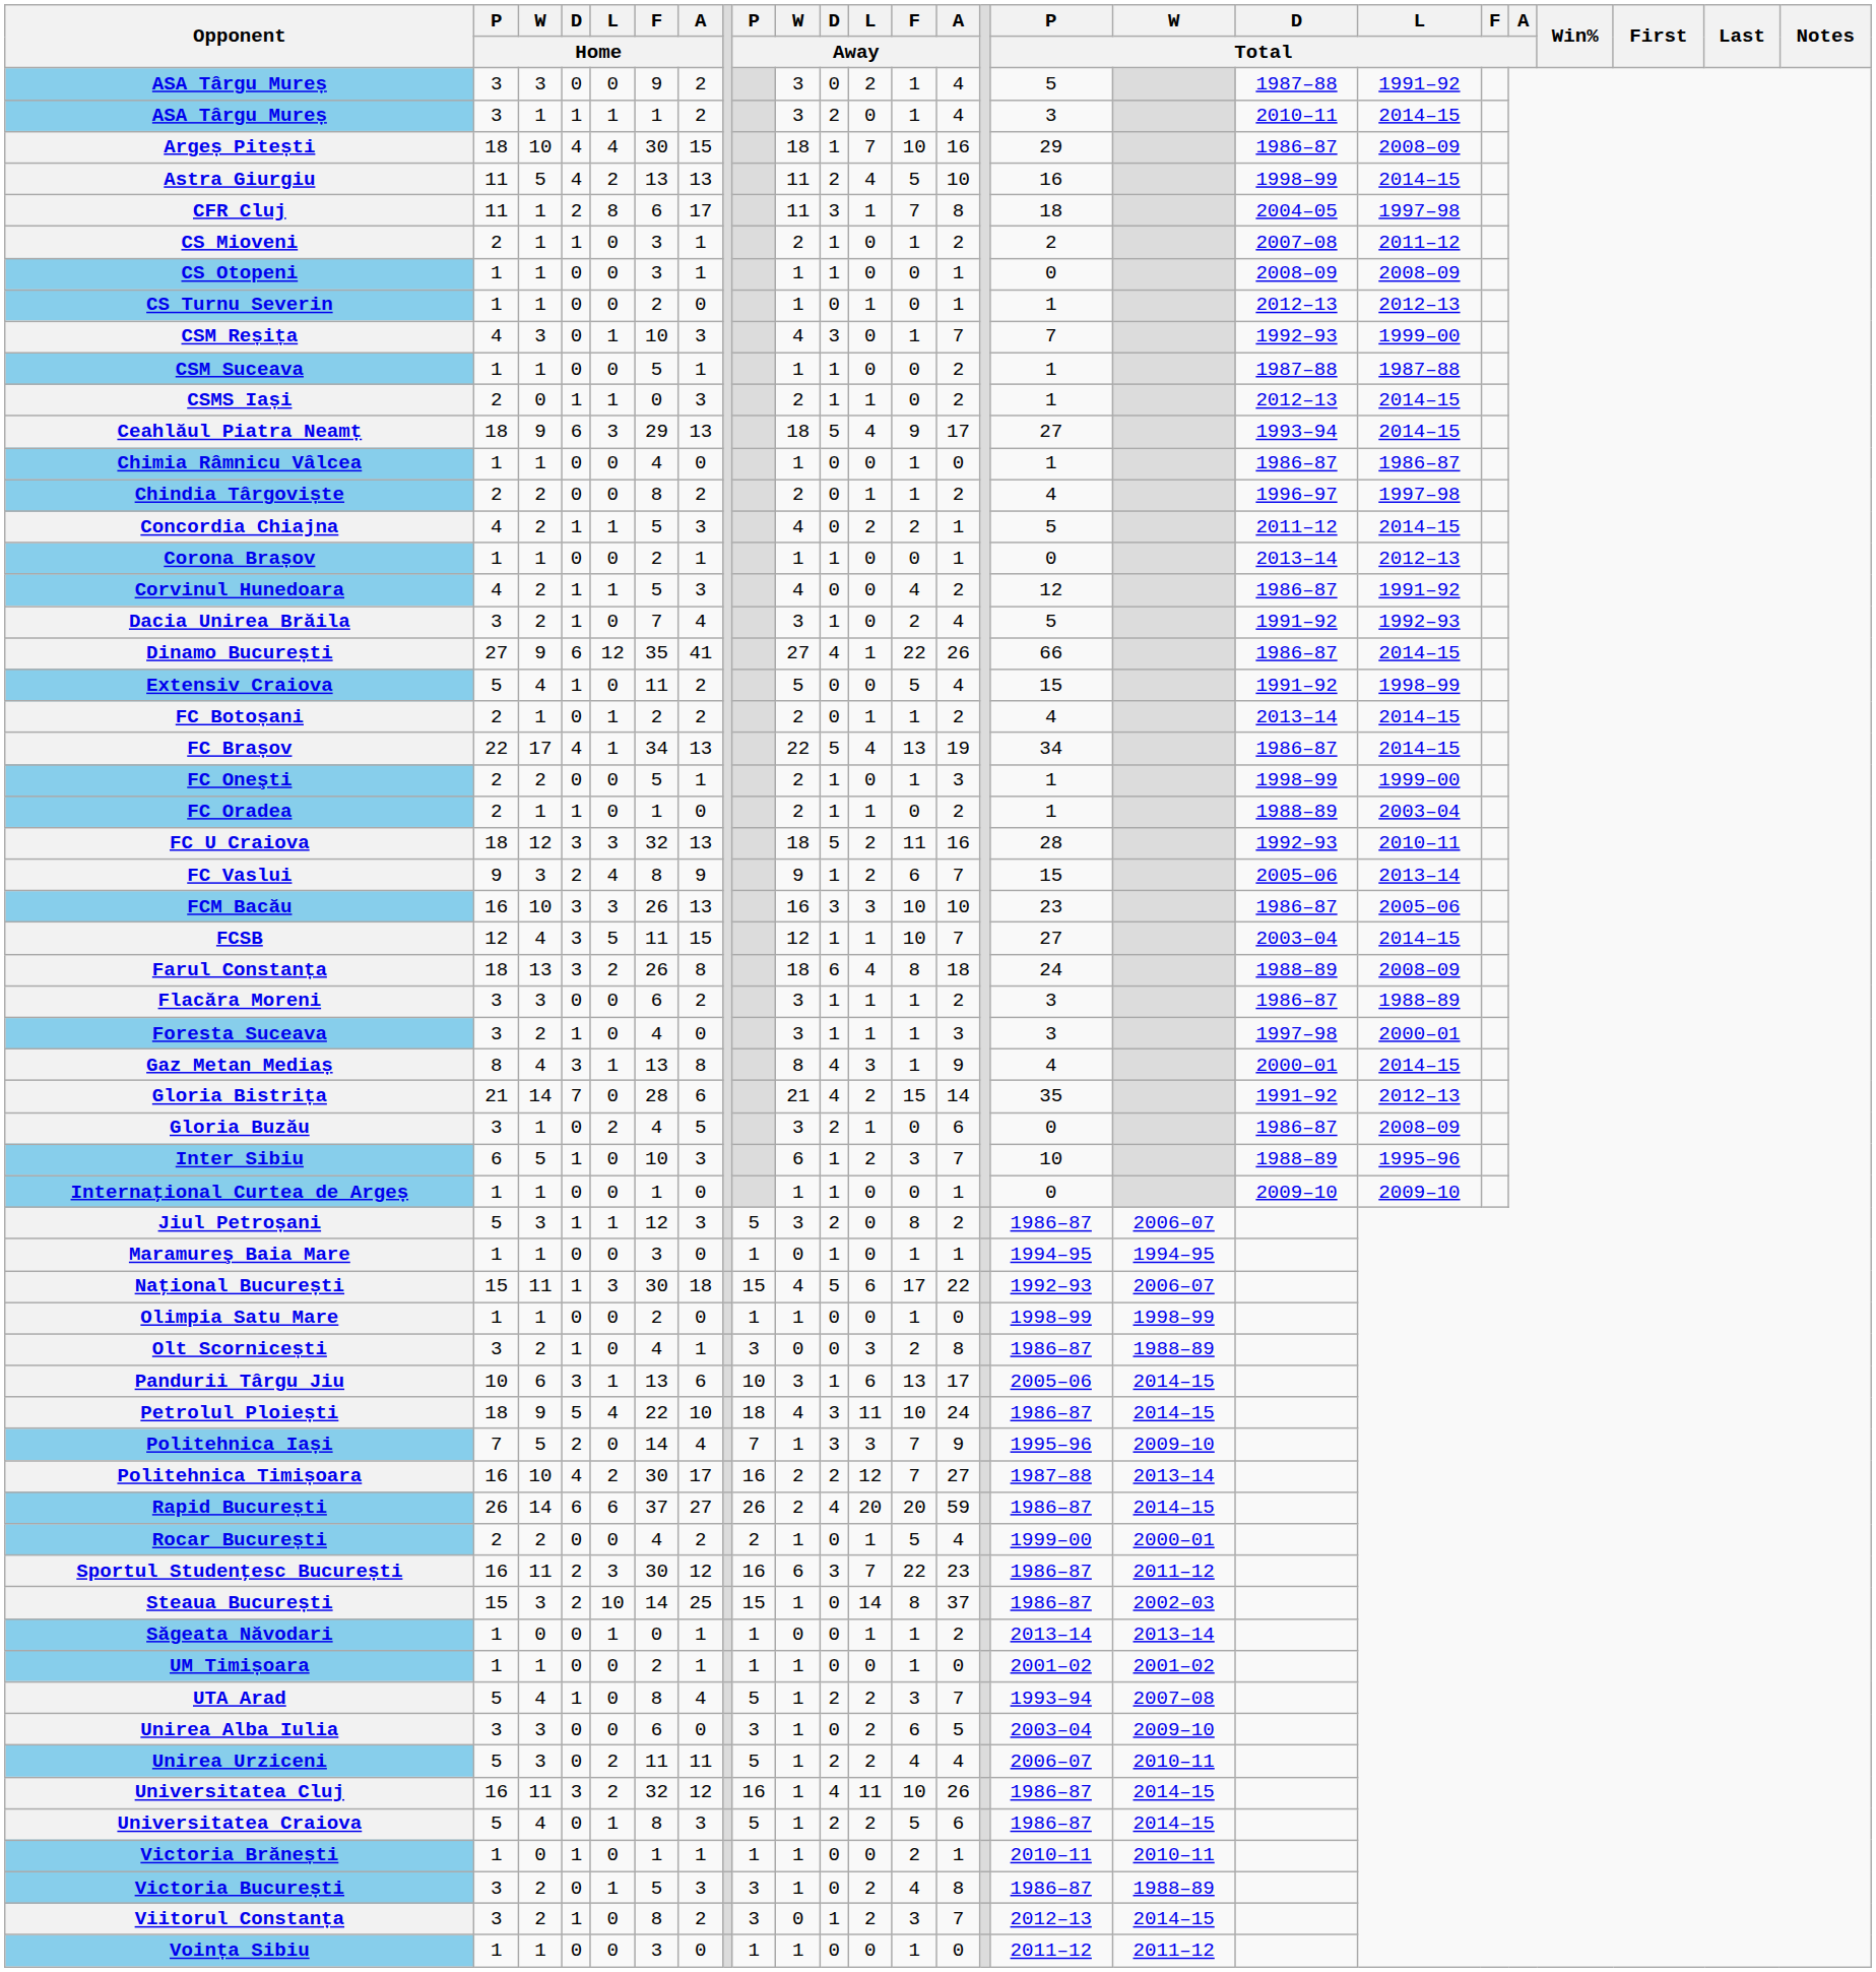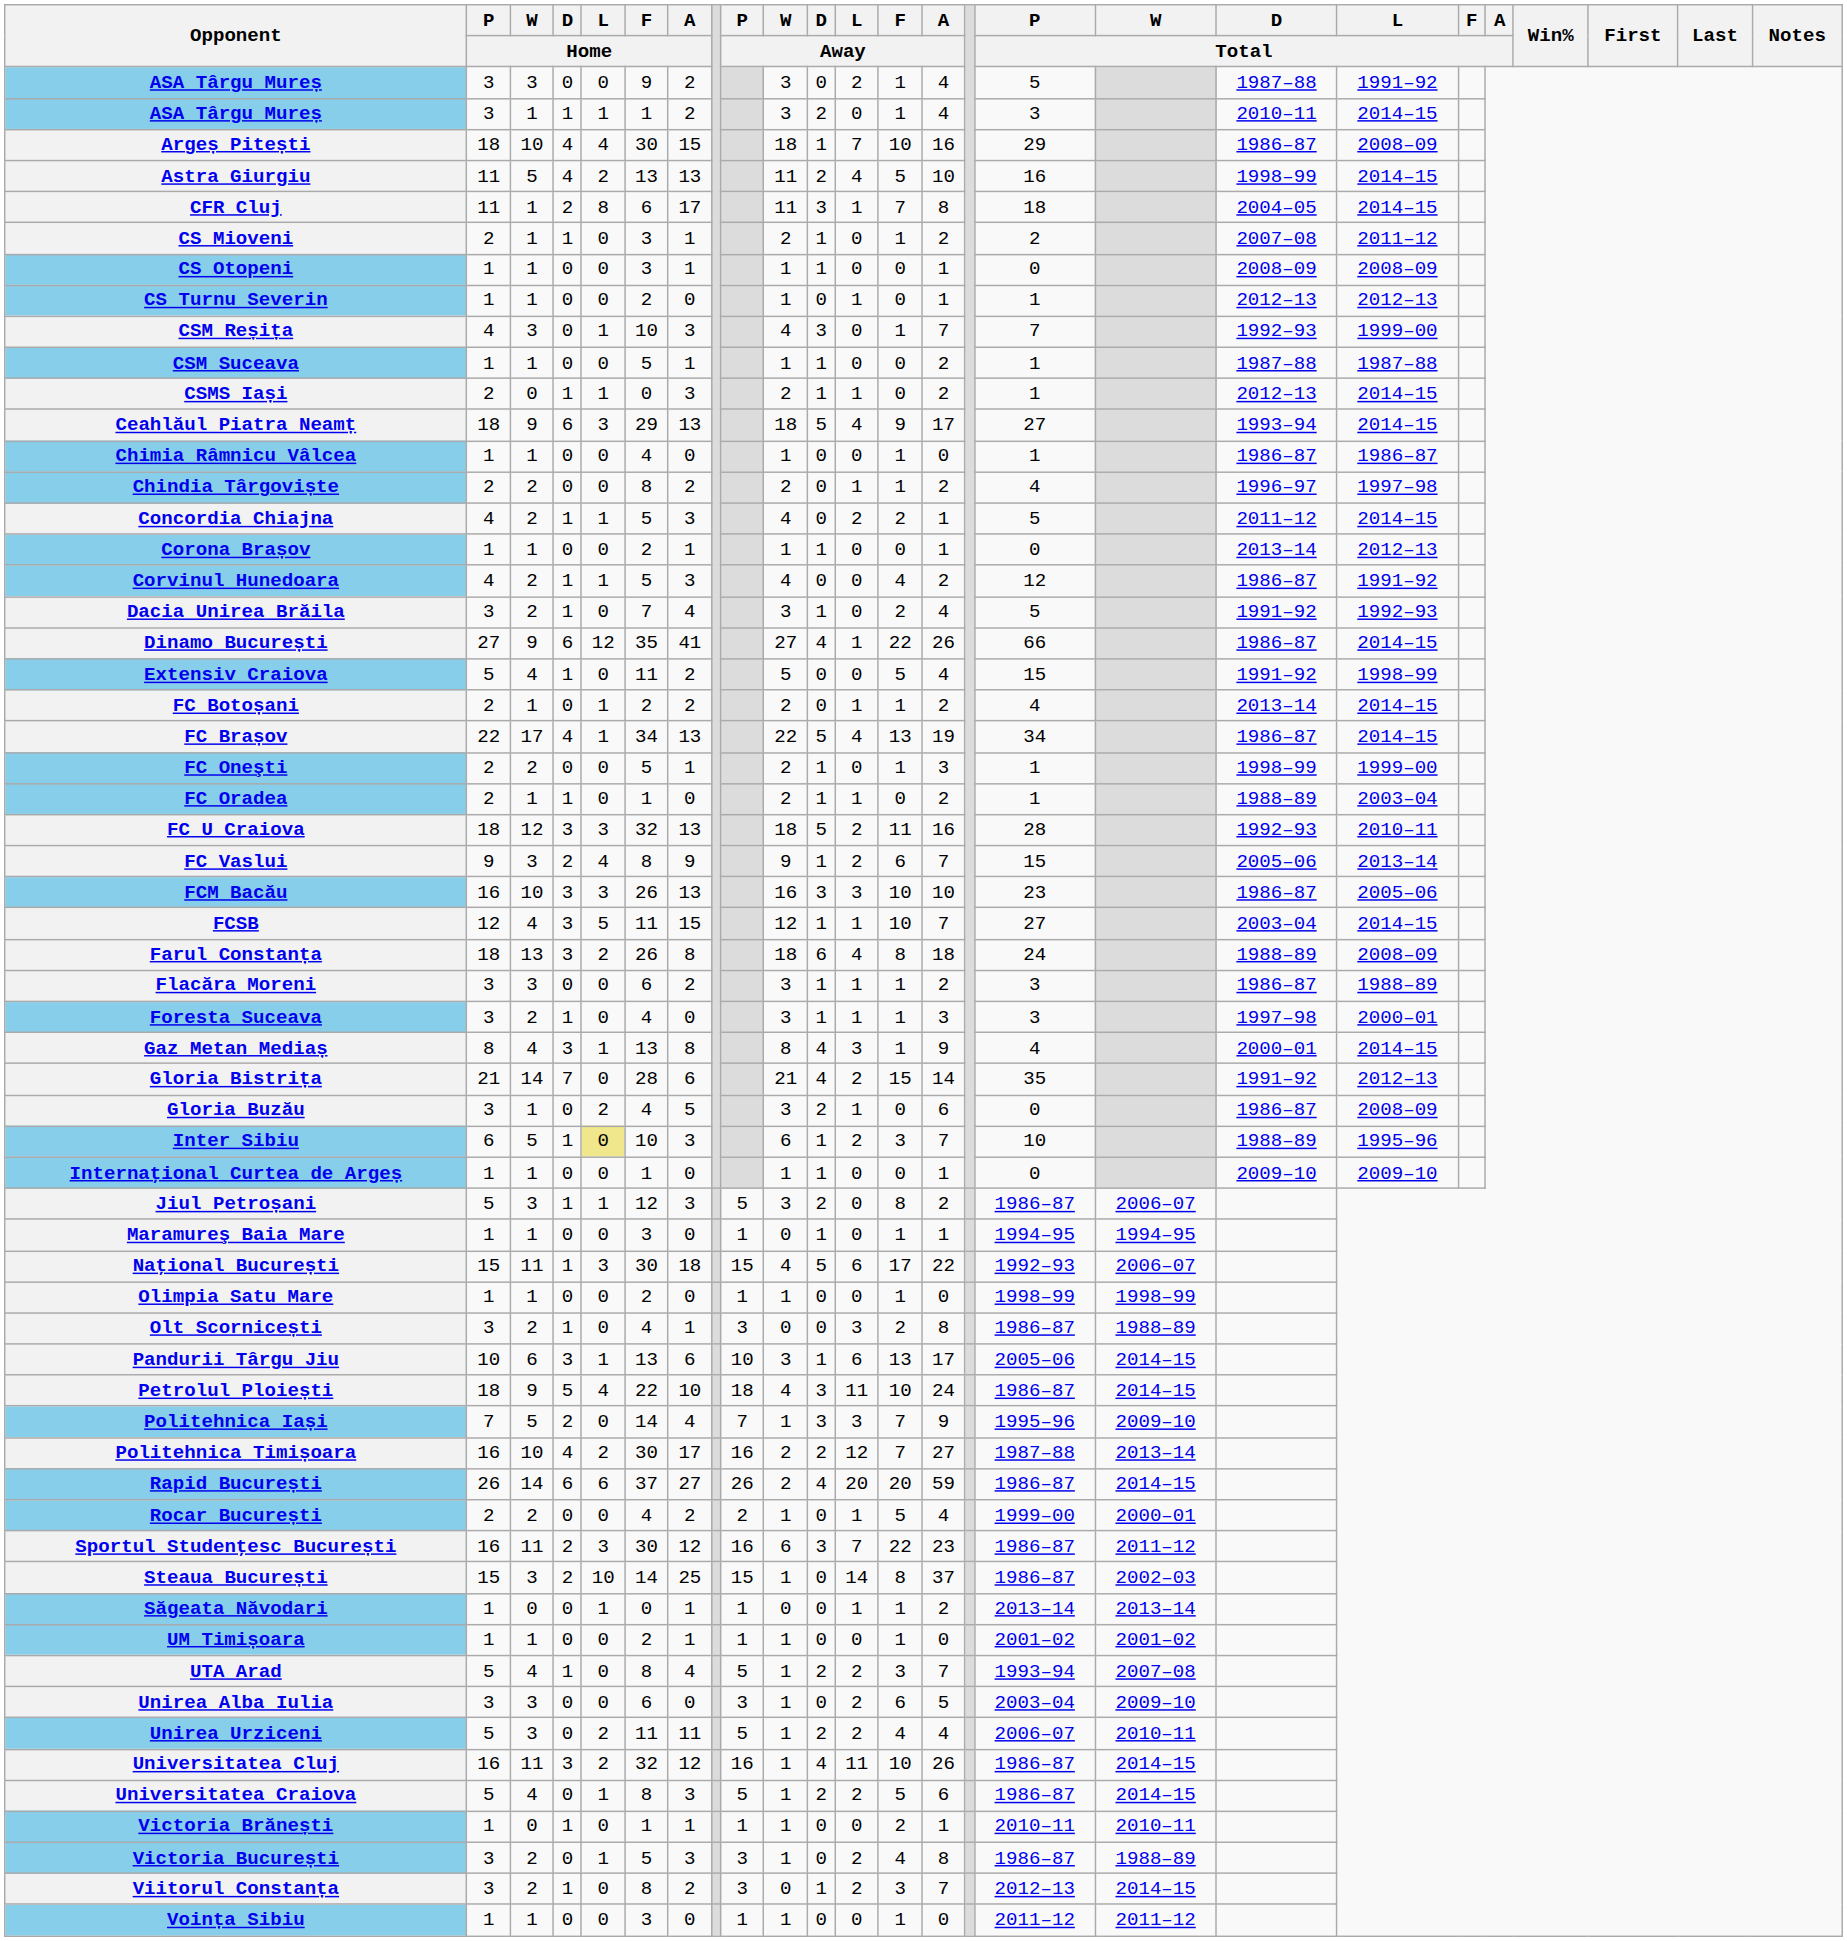CFR Cluj | L / Total: 1997–98 -> 2014–15
Inter Sibiu | L / Home: no background -> khaki background
